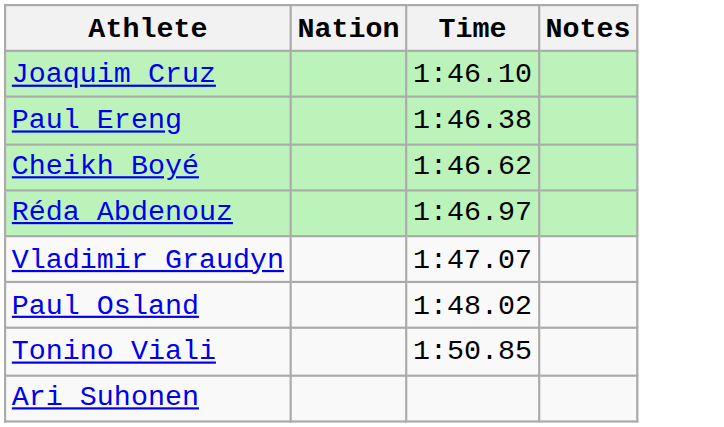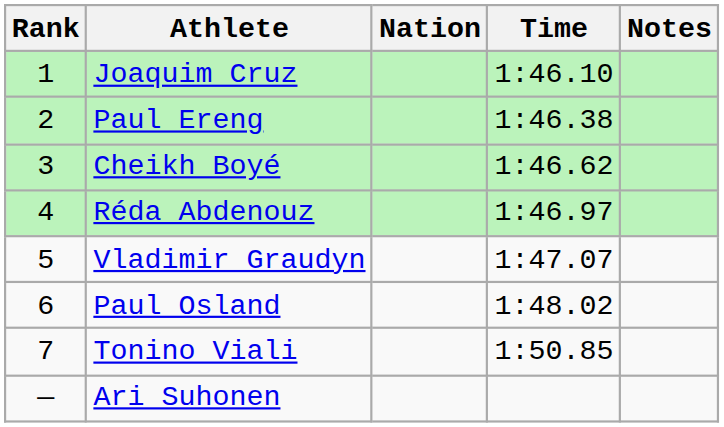+ column: Rank | 1 | 2 | 3 | 4 | 5 | 6 | 7 | —
